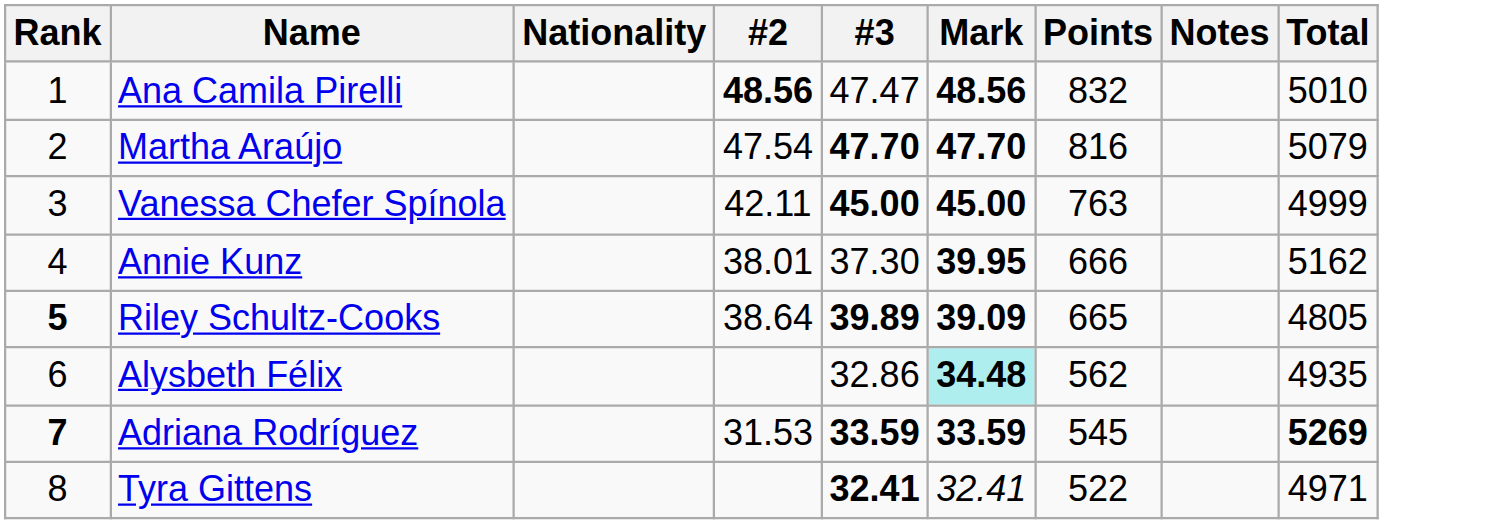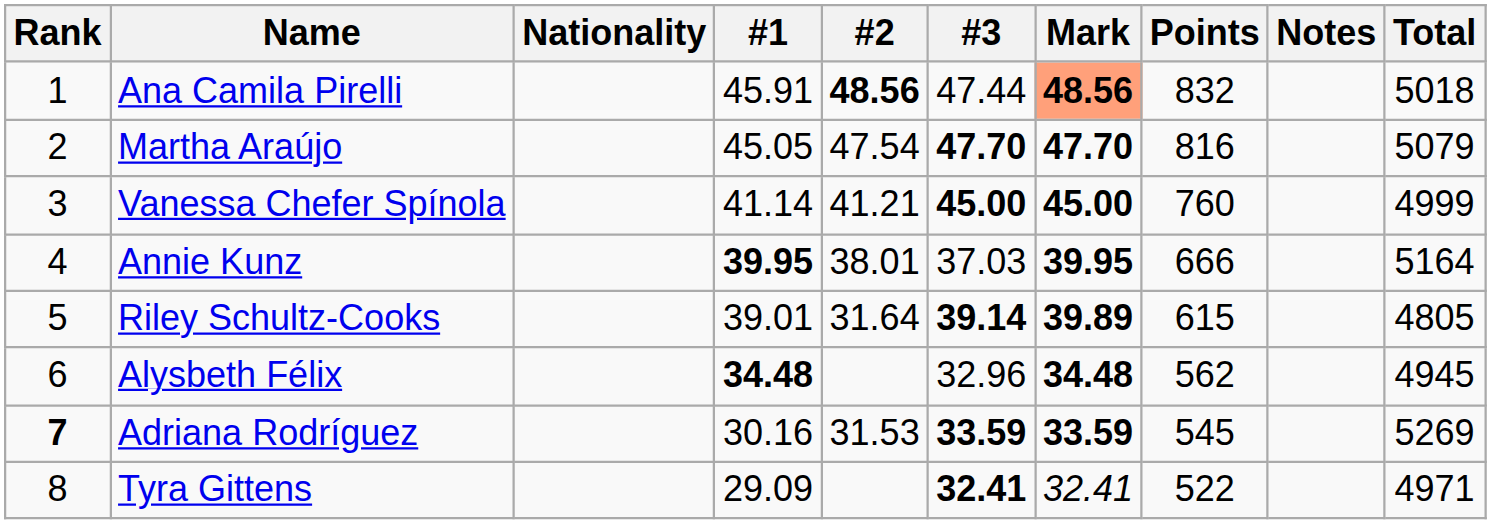+ column: #1 | 45.91 | 45.05 | 41.14 | 39.95 | 39.01 | 34.48 | 30.16 | 29.09
Ana Camila Pirelli | #3: 47.47 -> 47.44
Ana Camila Pirelli | Mark: no background -> lightsalmon background
Ana Camila Pirelli | Total: 5010 -> 5018
Vanessa Chefer Spínola | #2: 42.11 -> 41.21
Vanessa Chefer Spínola | Points: 763 -> 760
Annie Kunz | #3: 37.30 -> 37.03
Annie Kunz | Total: 5162 -> 5164
Riley Schultz-Cooks | Rank: bold -> normal
Riley Schultz-Cooks | #2: 38.64 -> 31.64
Riley Schultz-Cooks | #3: 39.89 -> 39.14
Riley Schultz-Cooks | Mark: 39.09 -> 39.89
Riley Schultz-Cooks | Points: 665 -> 615
Alysbeth Félix | #3: 32.86 -> 32.96
Alysbeth Félix | Mark: paleturquoise background -> no background
Alysbeth Félix | Total: 4935 -> 4945
Adriana Rodríguez | Total: bold -> normal
